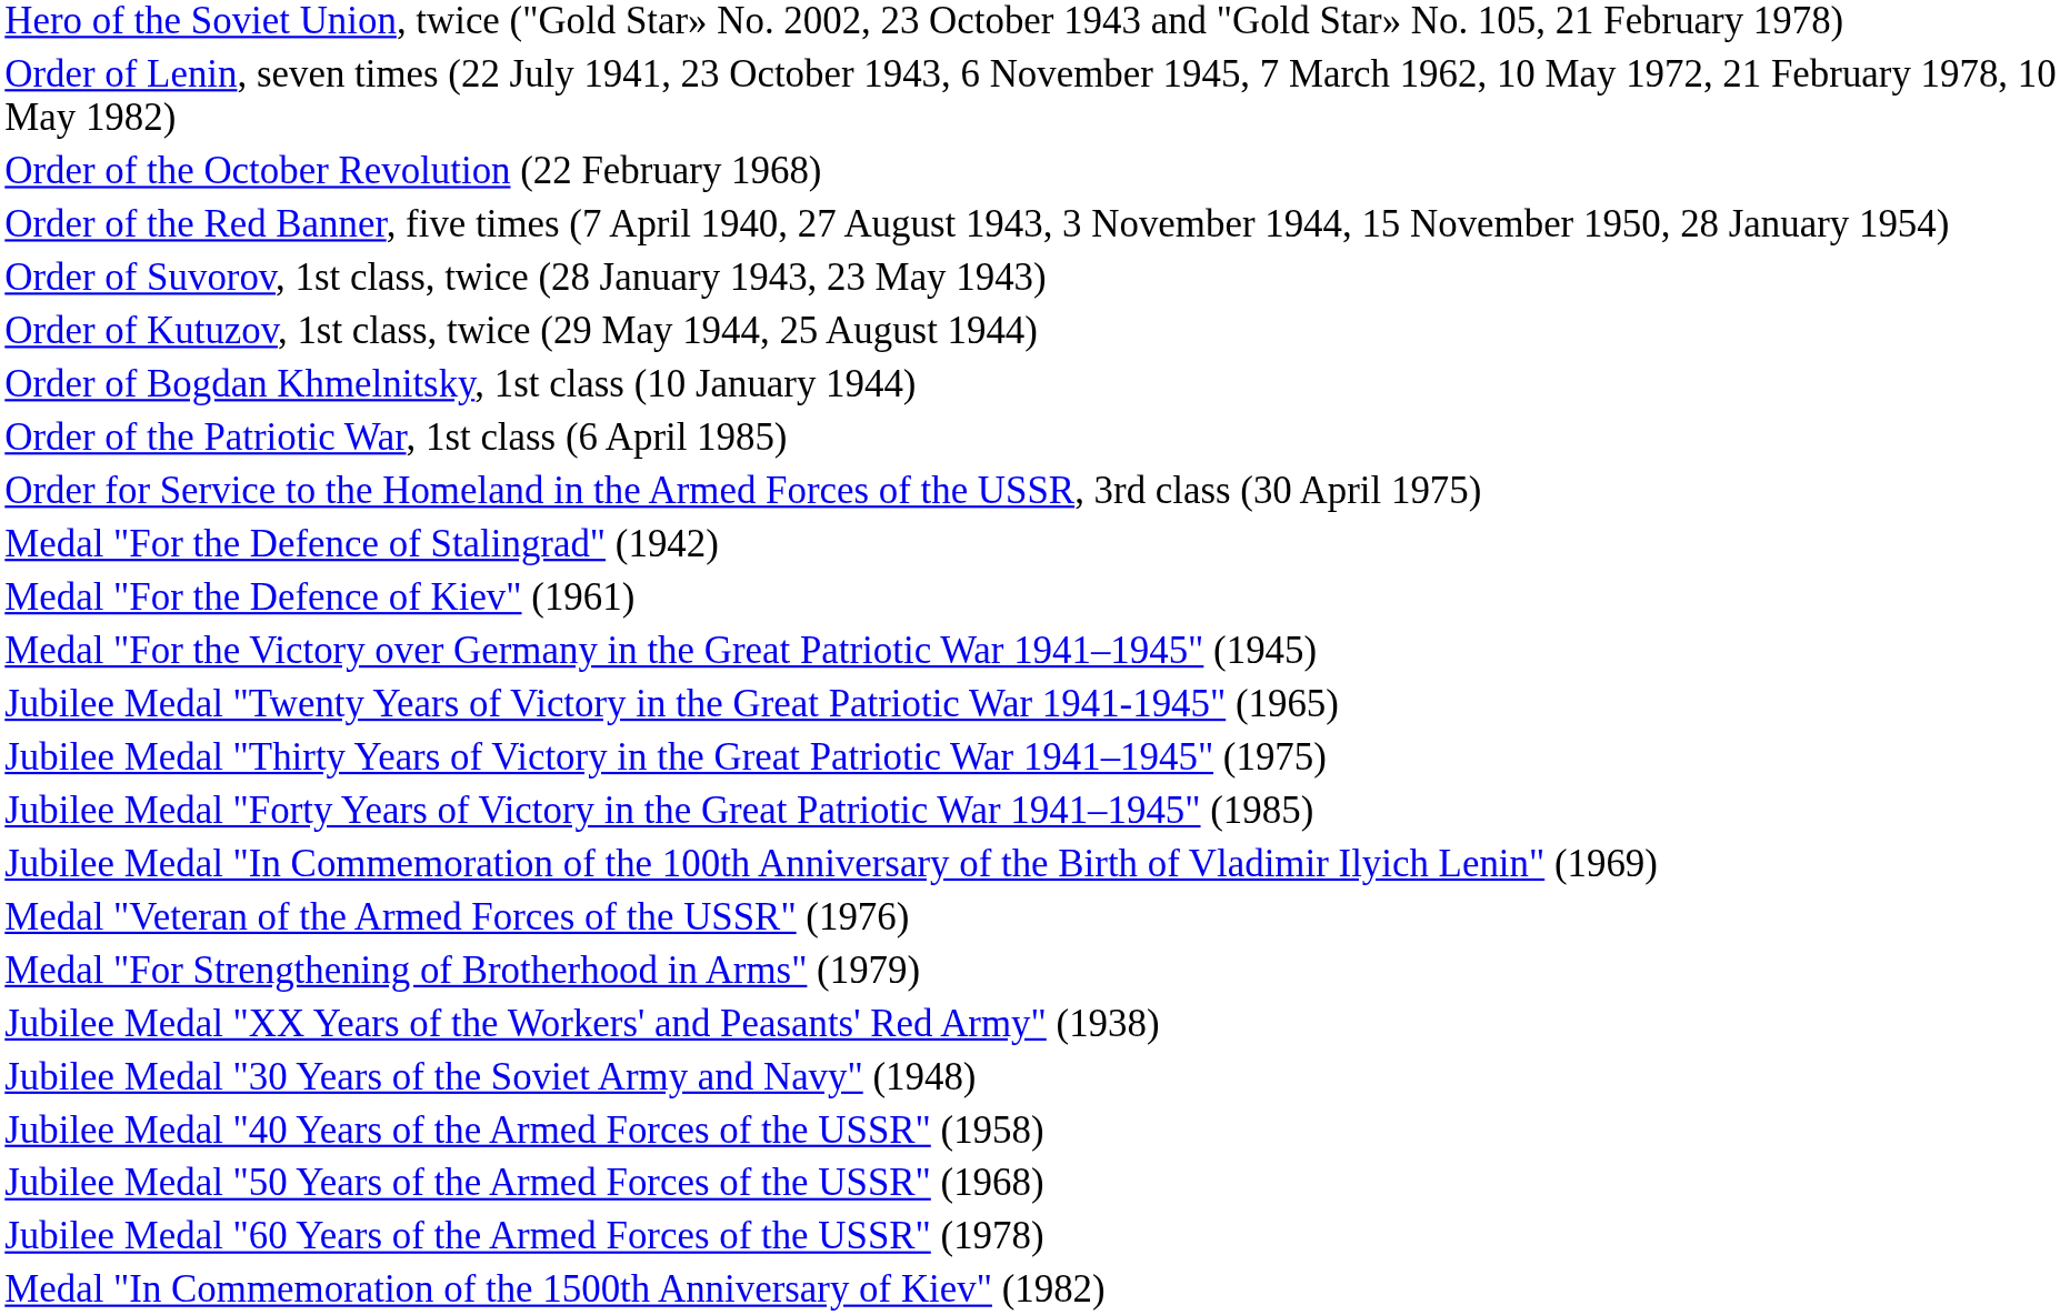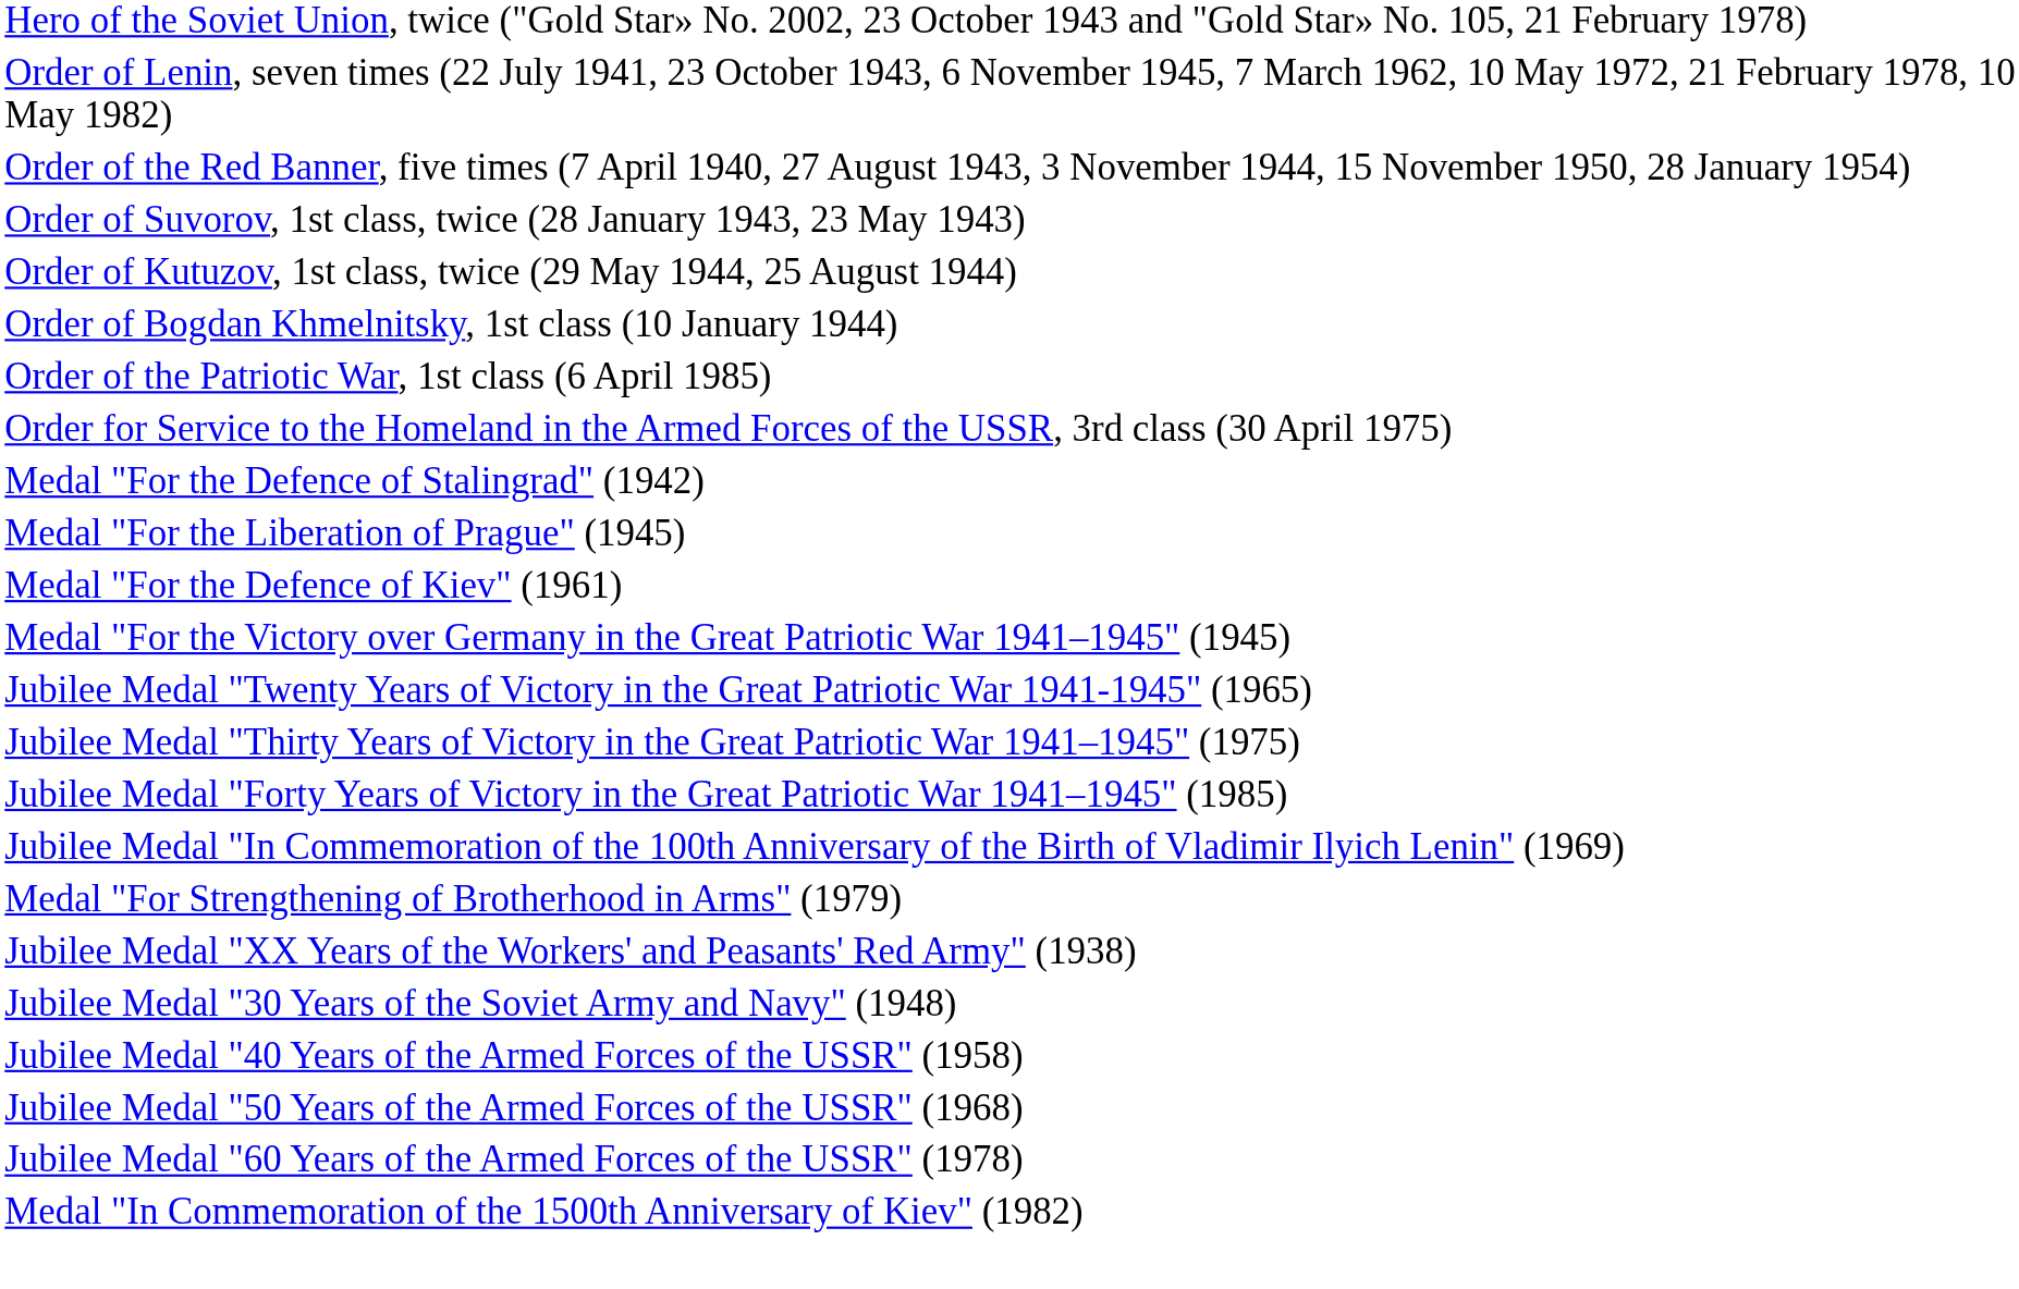- row: Order of the October Revolution (22 February 1968)
+ row: Medal "For the Liberation of Prague" (1945)
- row: Medal "Veteran of the Armed Forces of the USSR" (1976)
